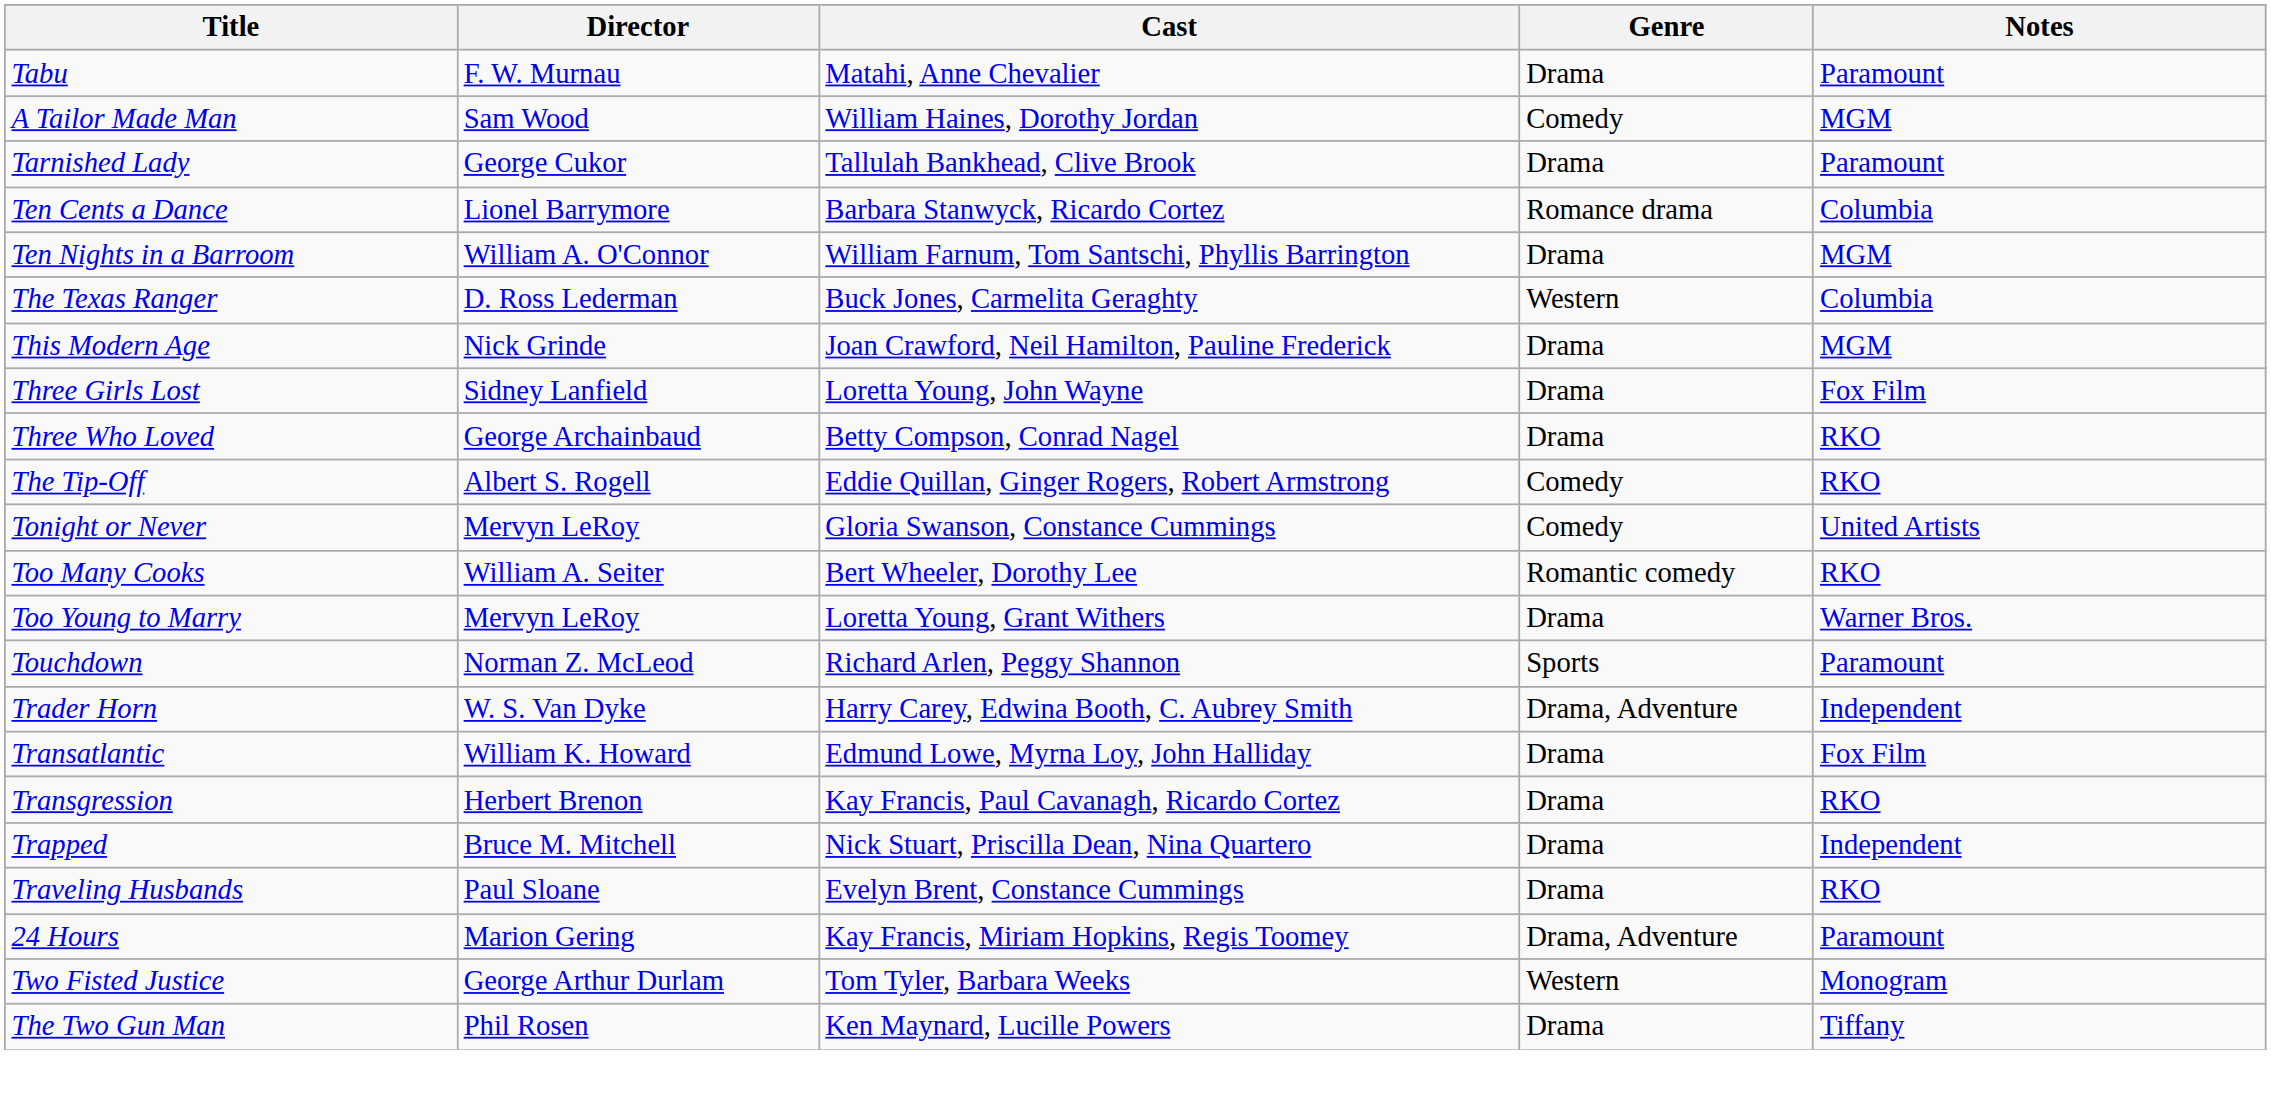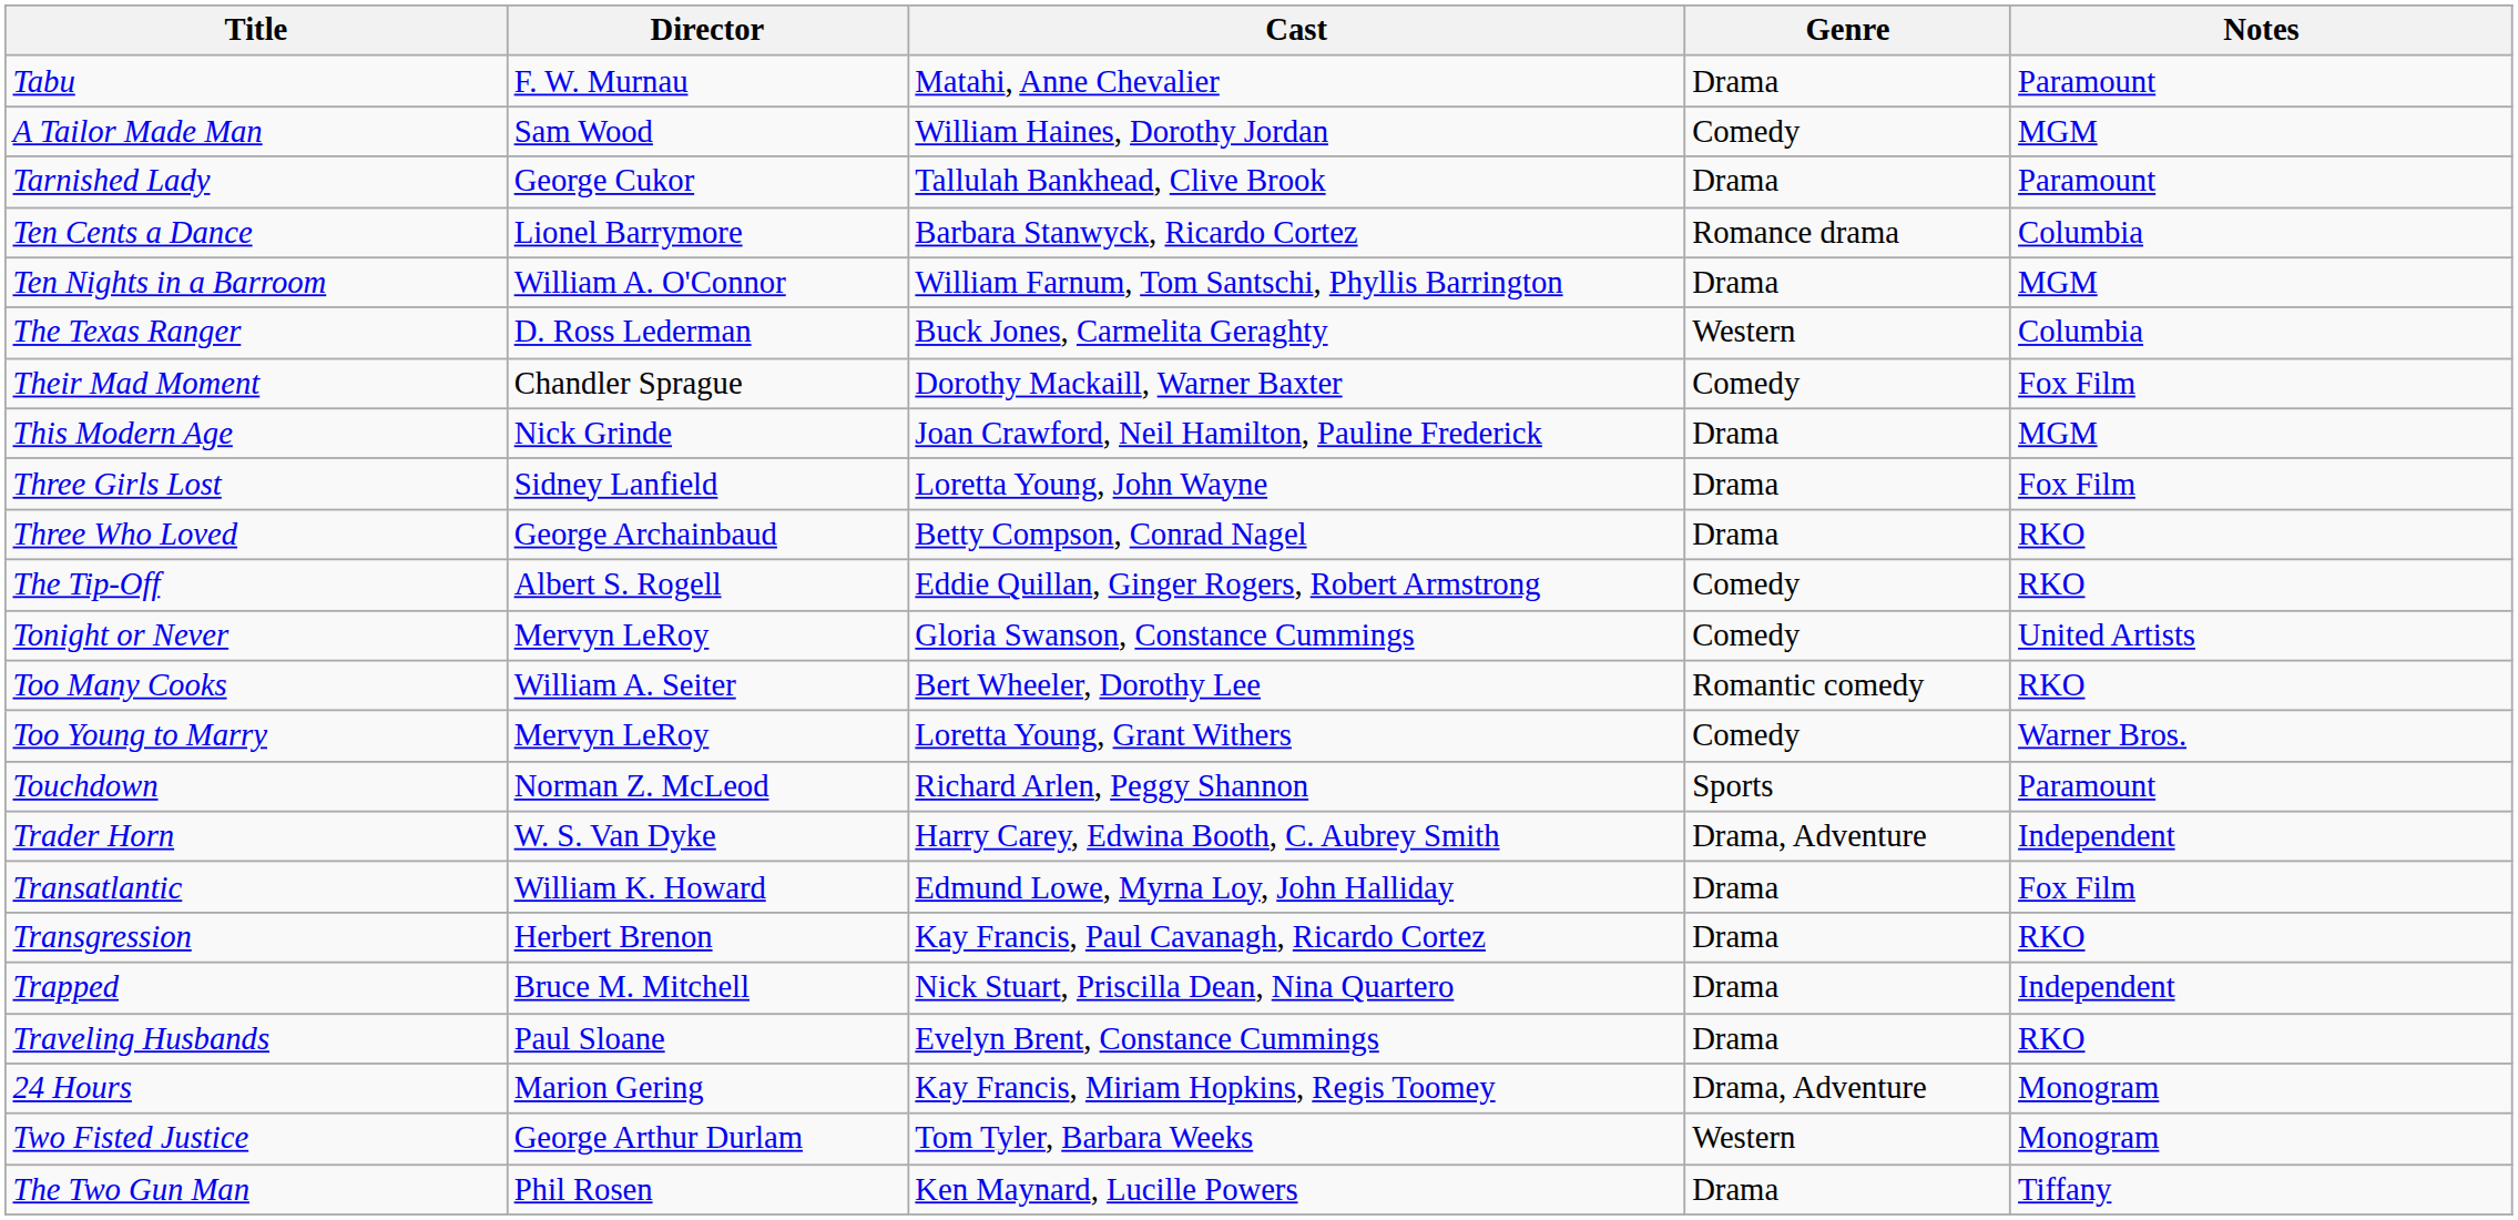+ row: Their Mad Moment | Chandler Sprague | Dorothy Mackaill, Warner Baxter | Comedy | Fox Film
Too Young to Marry | Genre: Drama -> Comedy
24 Hours | Notes: Paramount -> Monogram
